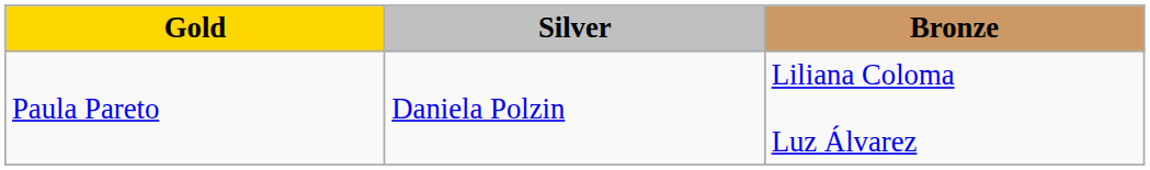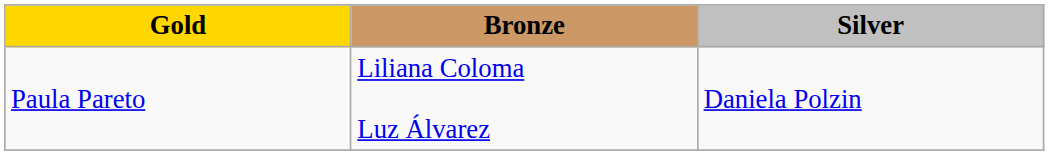columns swapped: Silver <-> Bronze
